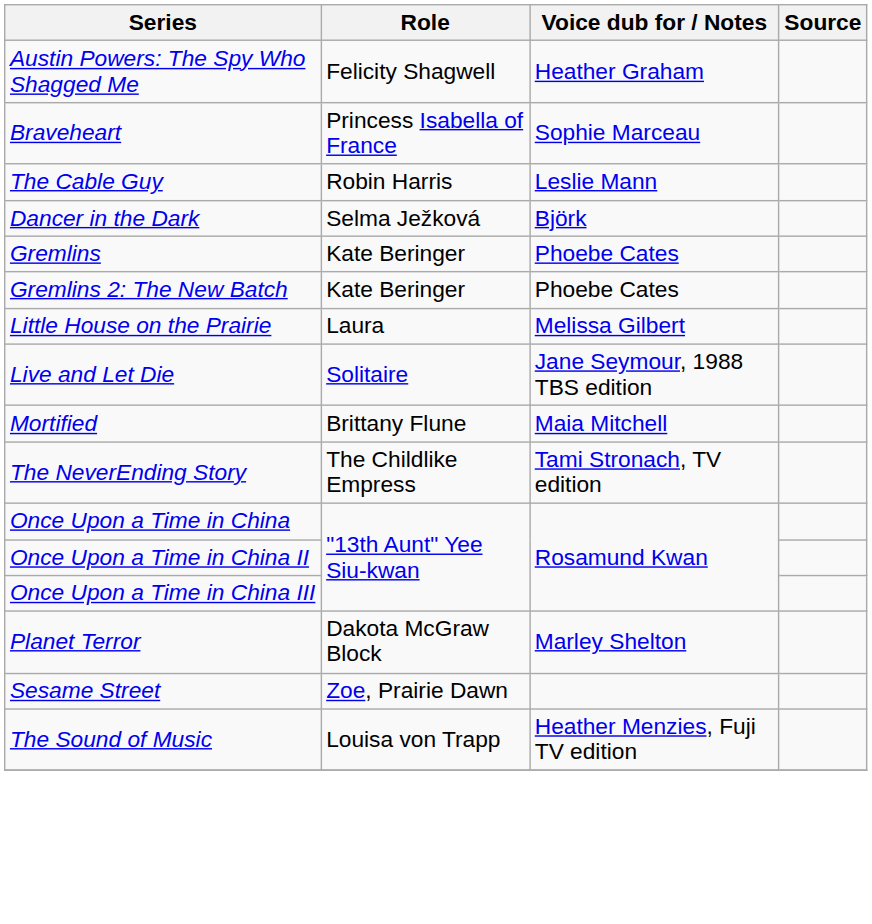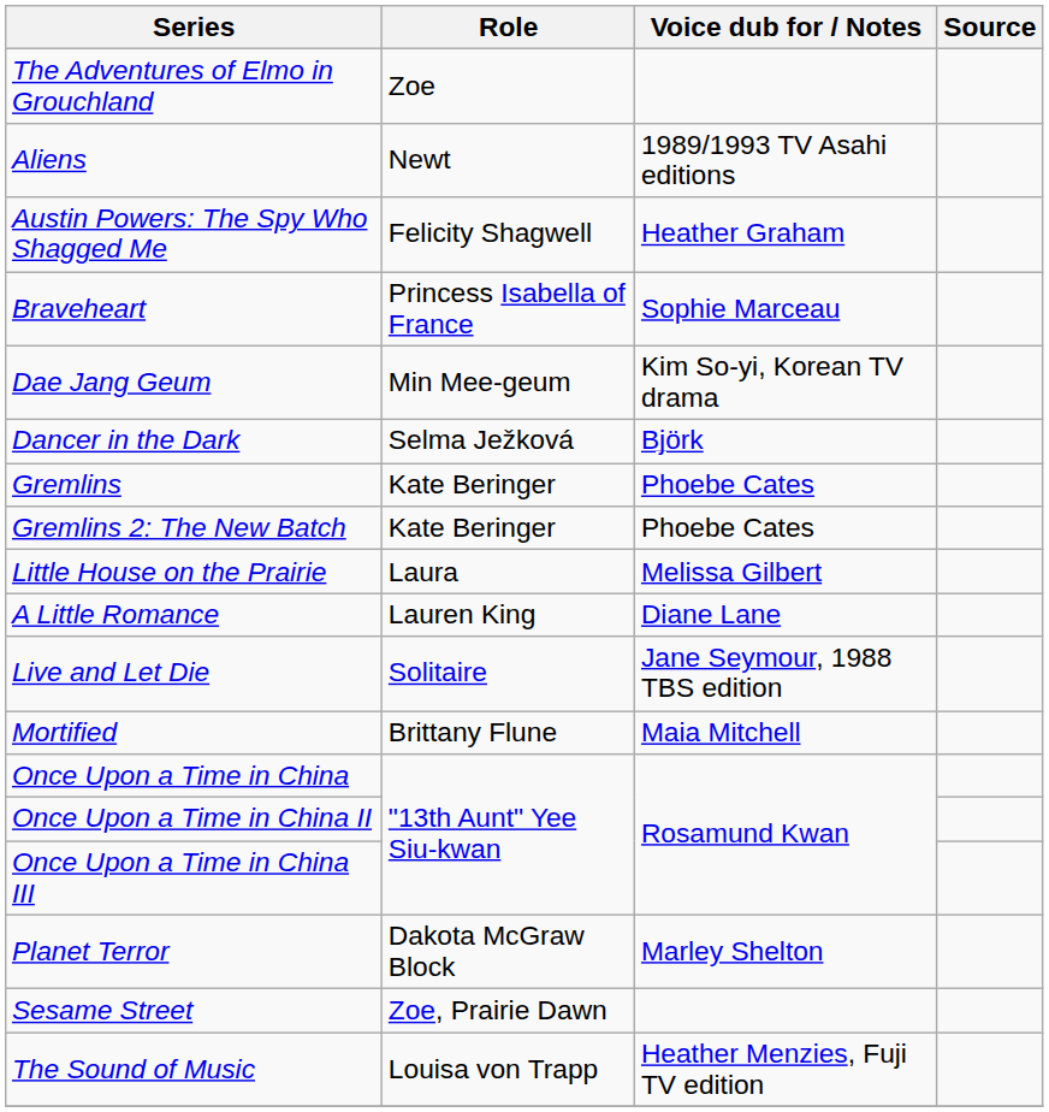+ row: The Adventures of Elmo in Grouchland | Zoe
+ row: Aliens | Newt | 1989/1993 TV Asahi editions
- row: The Cable Guy | Robin Harris | Leslie Mann
+ row: Dae Jang Geum | Min Mee-geum | Kim So-yi, Korean TV drama
+ row: A Little Romance | Lauren King | Diane Lane
- row: The NeverEnding Story | The Childlike Empress | Tami Stronach, TV edition
